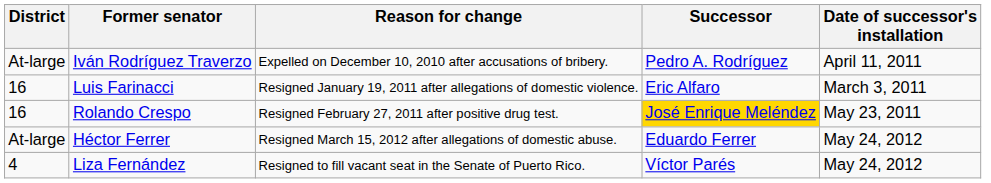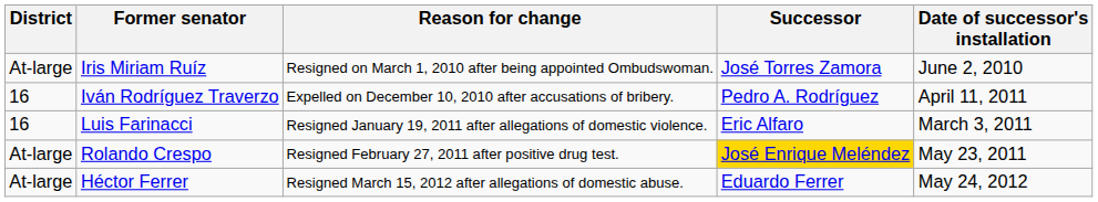+ row: At-large | Iris Miriam Ruíz | Resigned on March 1, 2010 after being appointed Ombudswoman. | José Torres Zamora | June 2, 2010
Iván Rodríguez Traverzo | District: At-large -> 16
Rolando Crespo | District: 16 -> At-large
- row: 4 | Liza Fernández | Resigned to fill vacant seat in the Senate of Puerto Rico. | Víctor Parés | May 24, 2012
